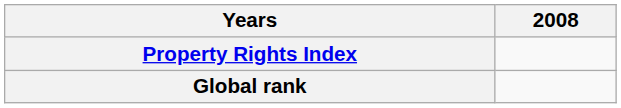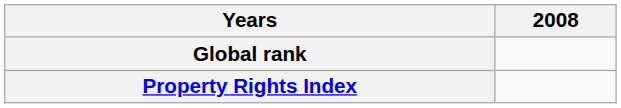rows swapped: Property Rights Index <-> Global rank
